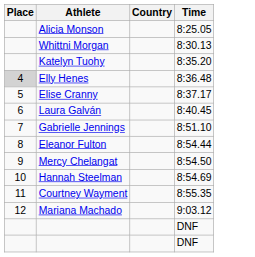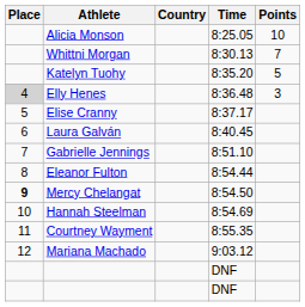+ column: Points | 10 | 7 | 5 | 3
Mercy Chelangat | Place: normal -> bold
